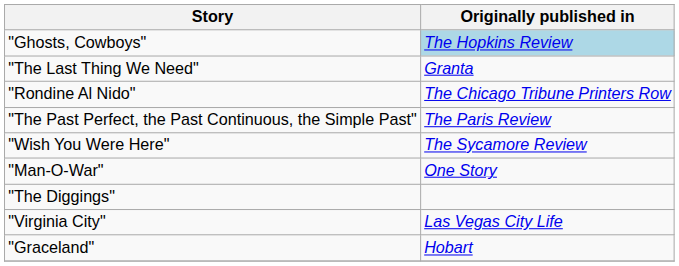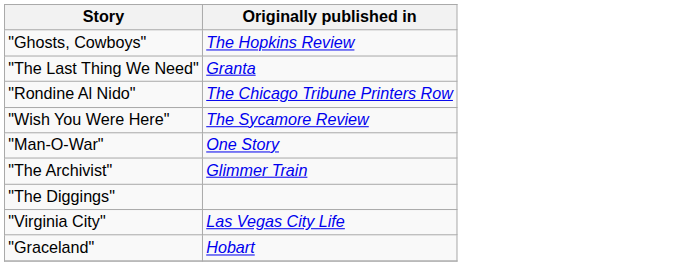"Ghosts, Cowboys" | Originally published in: lightblue background -> no background
- row: "The Past Perfect, the Past Continuous, the Simple Past" | The Paris Review
+ row: "The Archivist" | Glimmer Train
